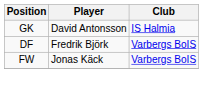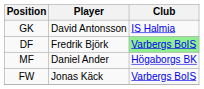DF | Club: no background -> lightgreen background
+ row: MF | Daniel Ander | Högaborgs BK
